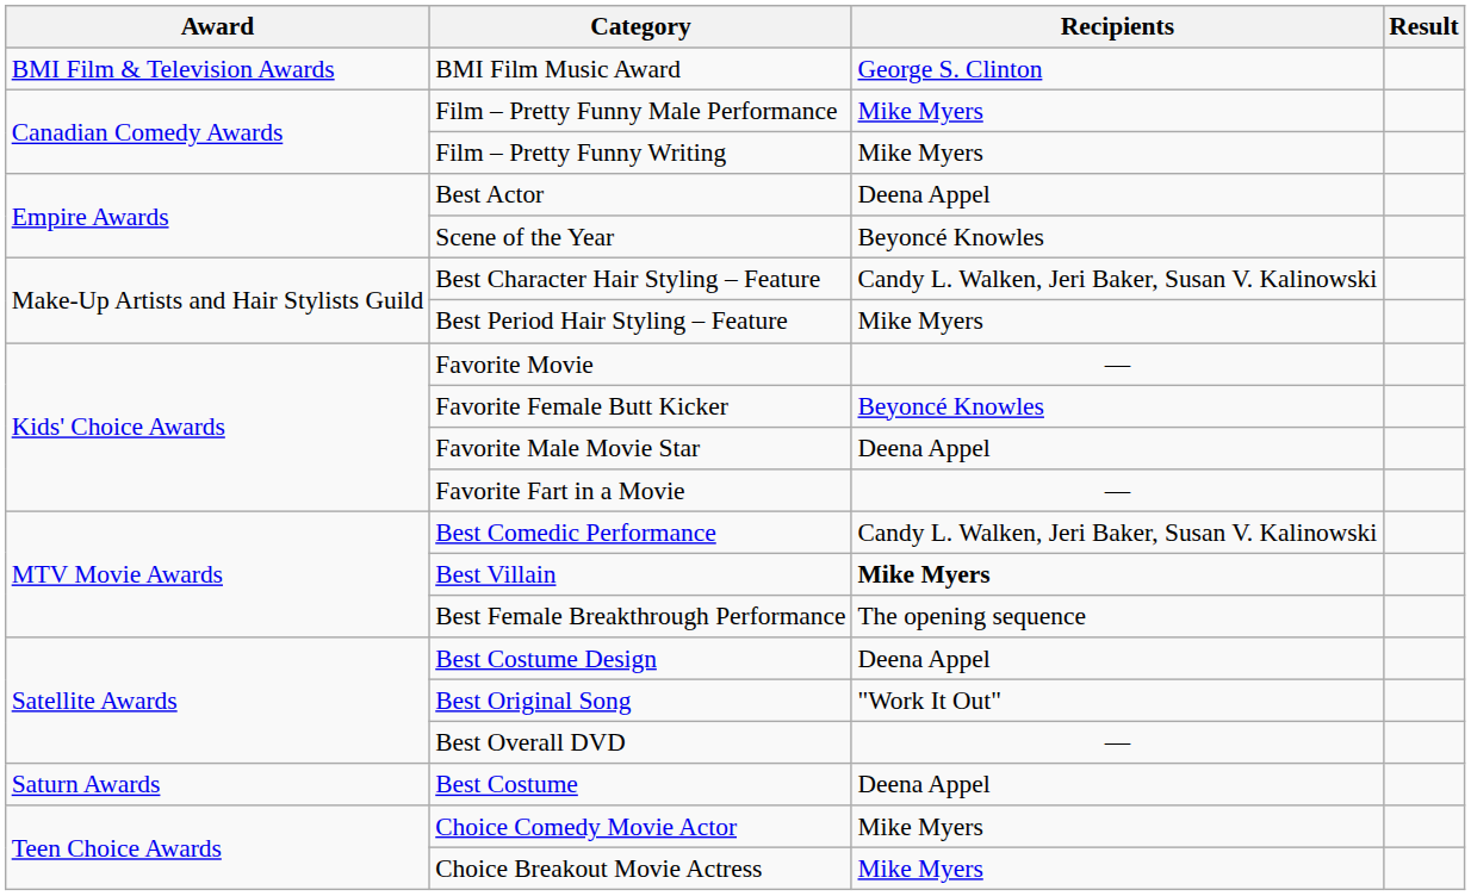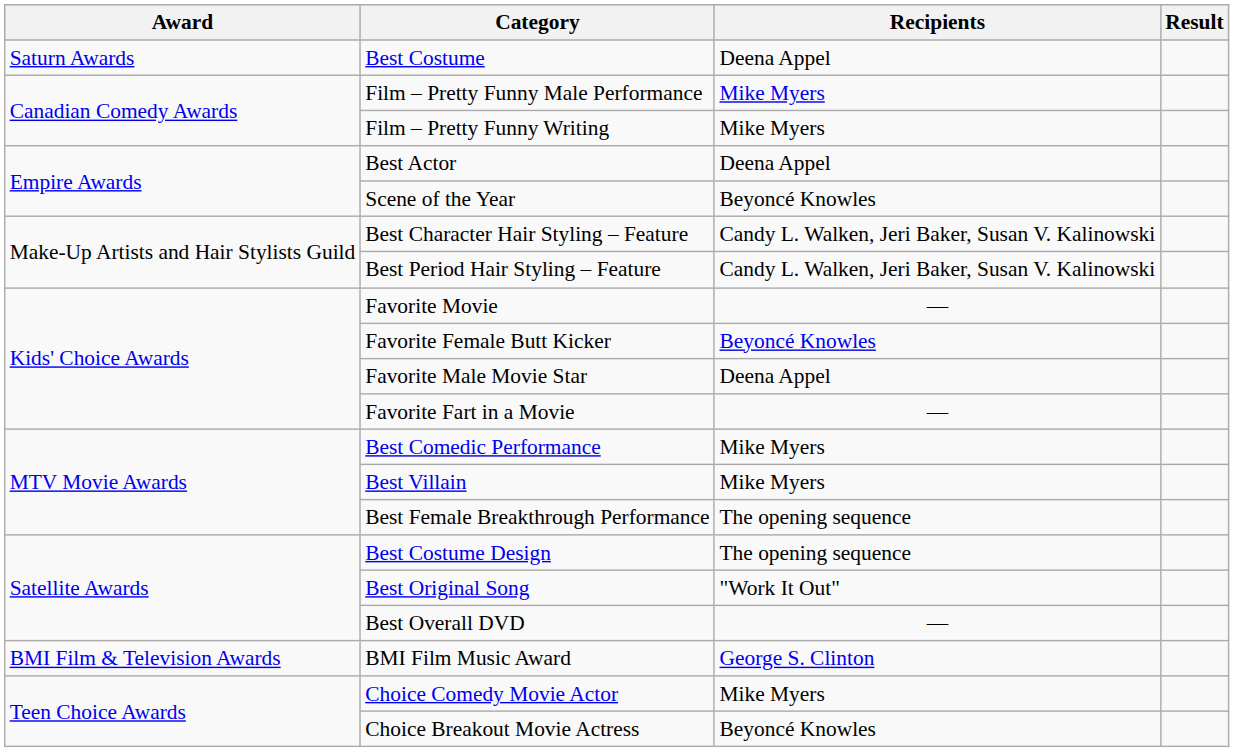rows swapped: BMI Film Music Award <-> Best Costume
Best Period Hair Styling – Feature | Recipients: Mike Myers -> Candy L. Walken, Jeri Baker, Susan V. Kalinowski
Best Comedic Performance | Recipients: Candy L. Walken, Jeri Baker, Susan V. Kalinowski -> Mike Myers
Best Villain | Recipients: bold -> normal
Best Costume Design | Recipients: Deena Appel -> The opening sequence
Choice Breakout Movie Actress | Recipients: Mike Myers -> Beyoncé Knowles
